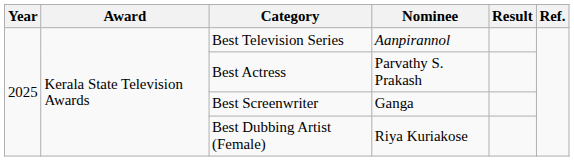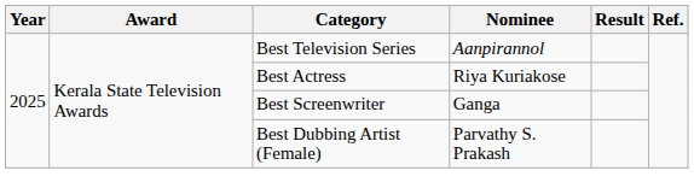Best Actress | Nominee: Parvathy S. Prakash -> Riya Kuriakose
Best Dubbing Artist (Female) | Nominee: Riya Kuriakose -> Parvathy S. Prakash
